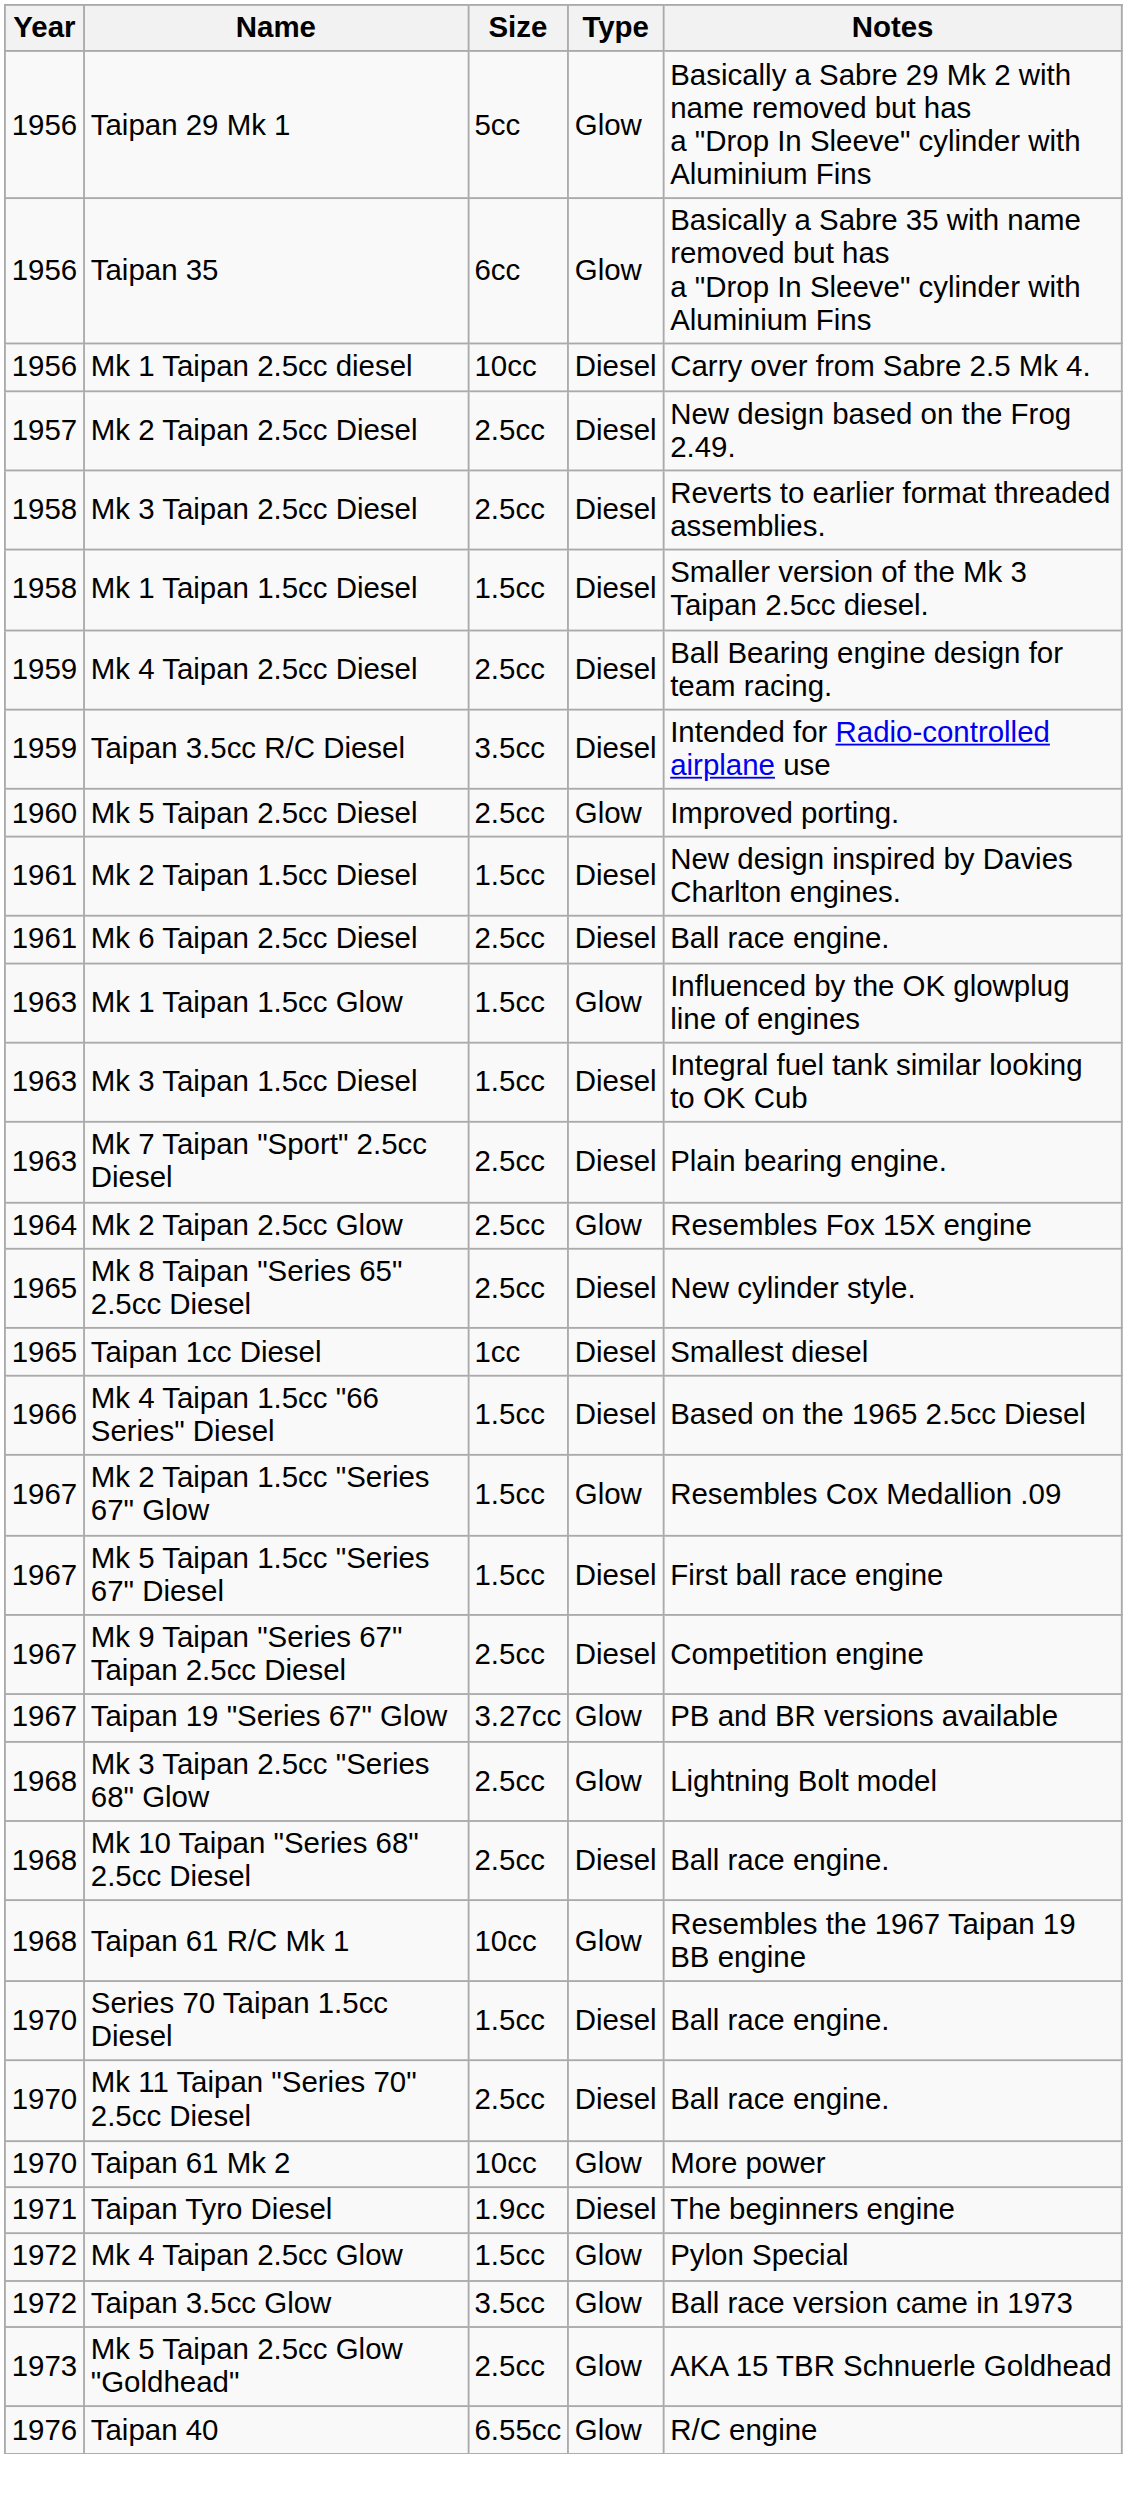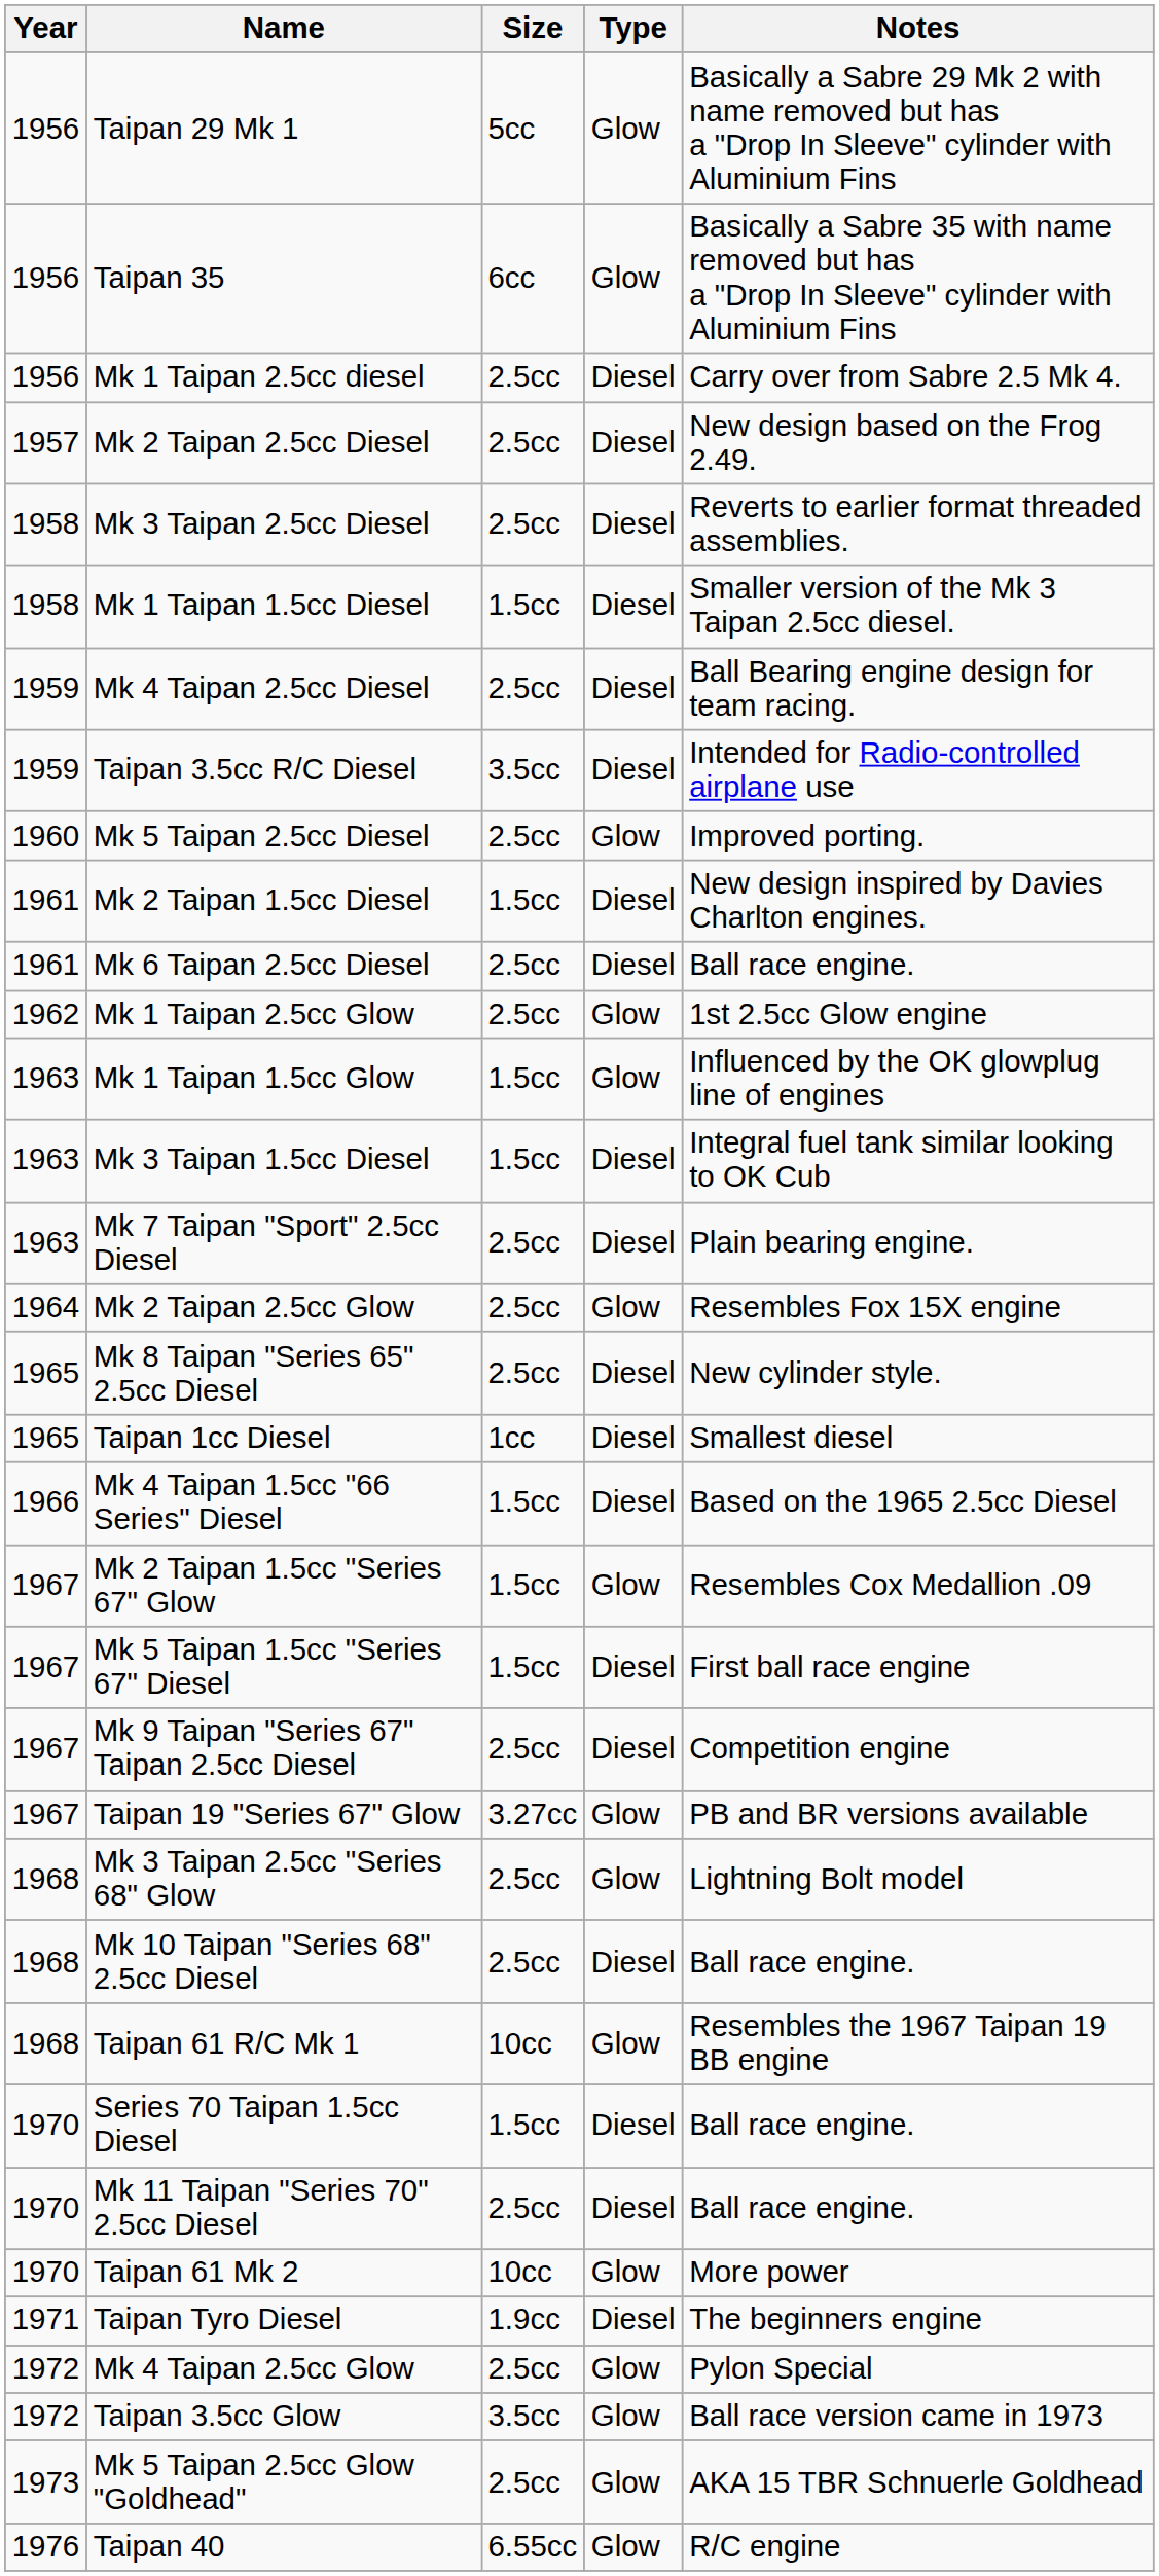Mk 1 Taipan 2.5cc diesel | Size: 10cc -> 2.5cc
+ row: 1962 | Mk 1 Taipan 2.5cc Glow | 2.5cc | Glow | 1st 2.5cc Glow engine
Mk 4 Taipan 2.5cc Glow | Size: 1.5cc -> 2.5cc
